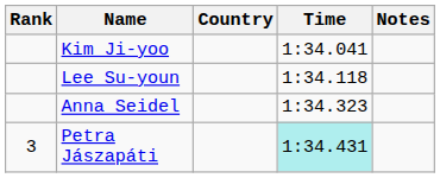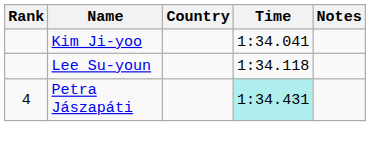- row: Anna Seidel | 1:34.323
Petra Jászapáti | Rank: 3 -> 4
